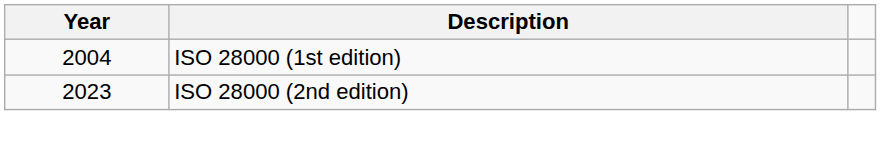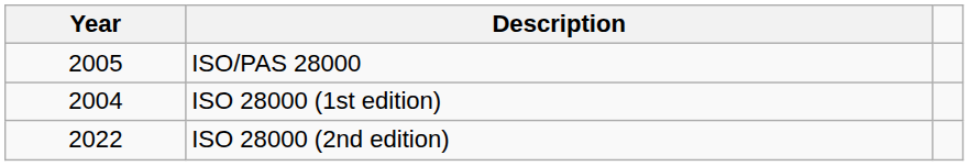+ row: 2005 | ISO/PAS 28000
ISO 28000 (2nd edition) | Year: 2023 -> 2022
